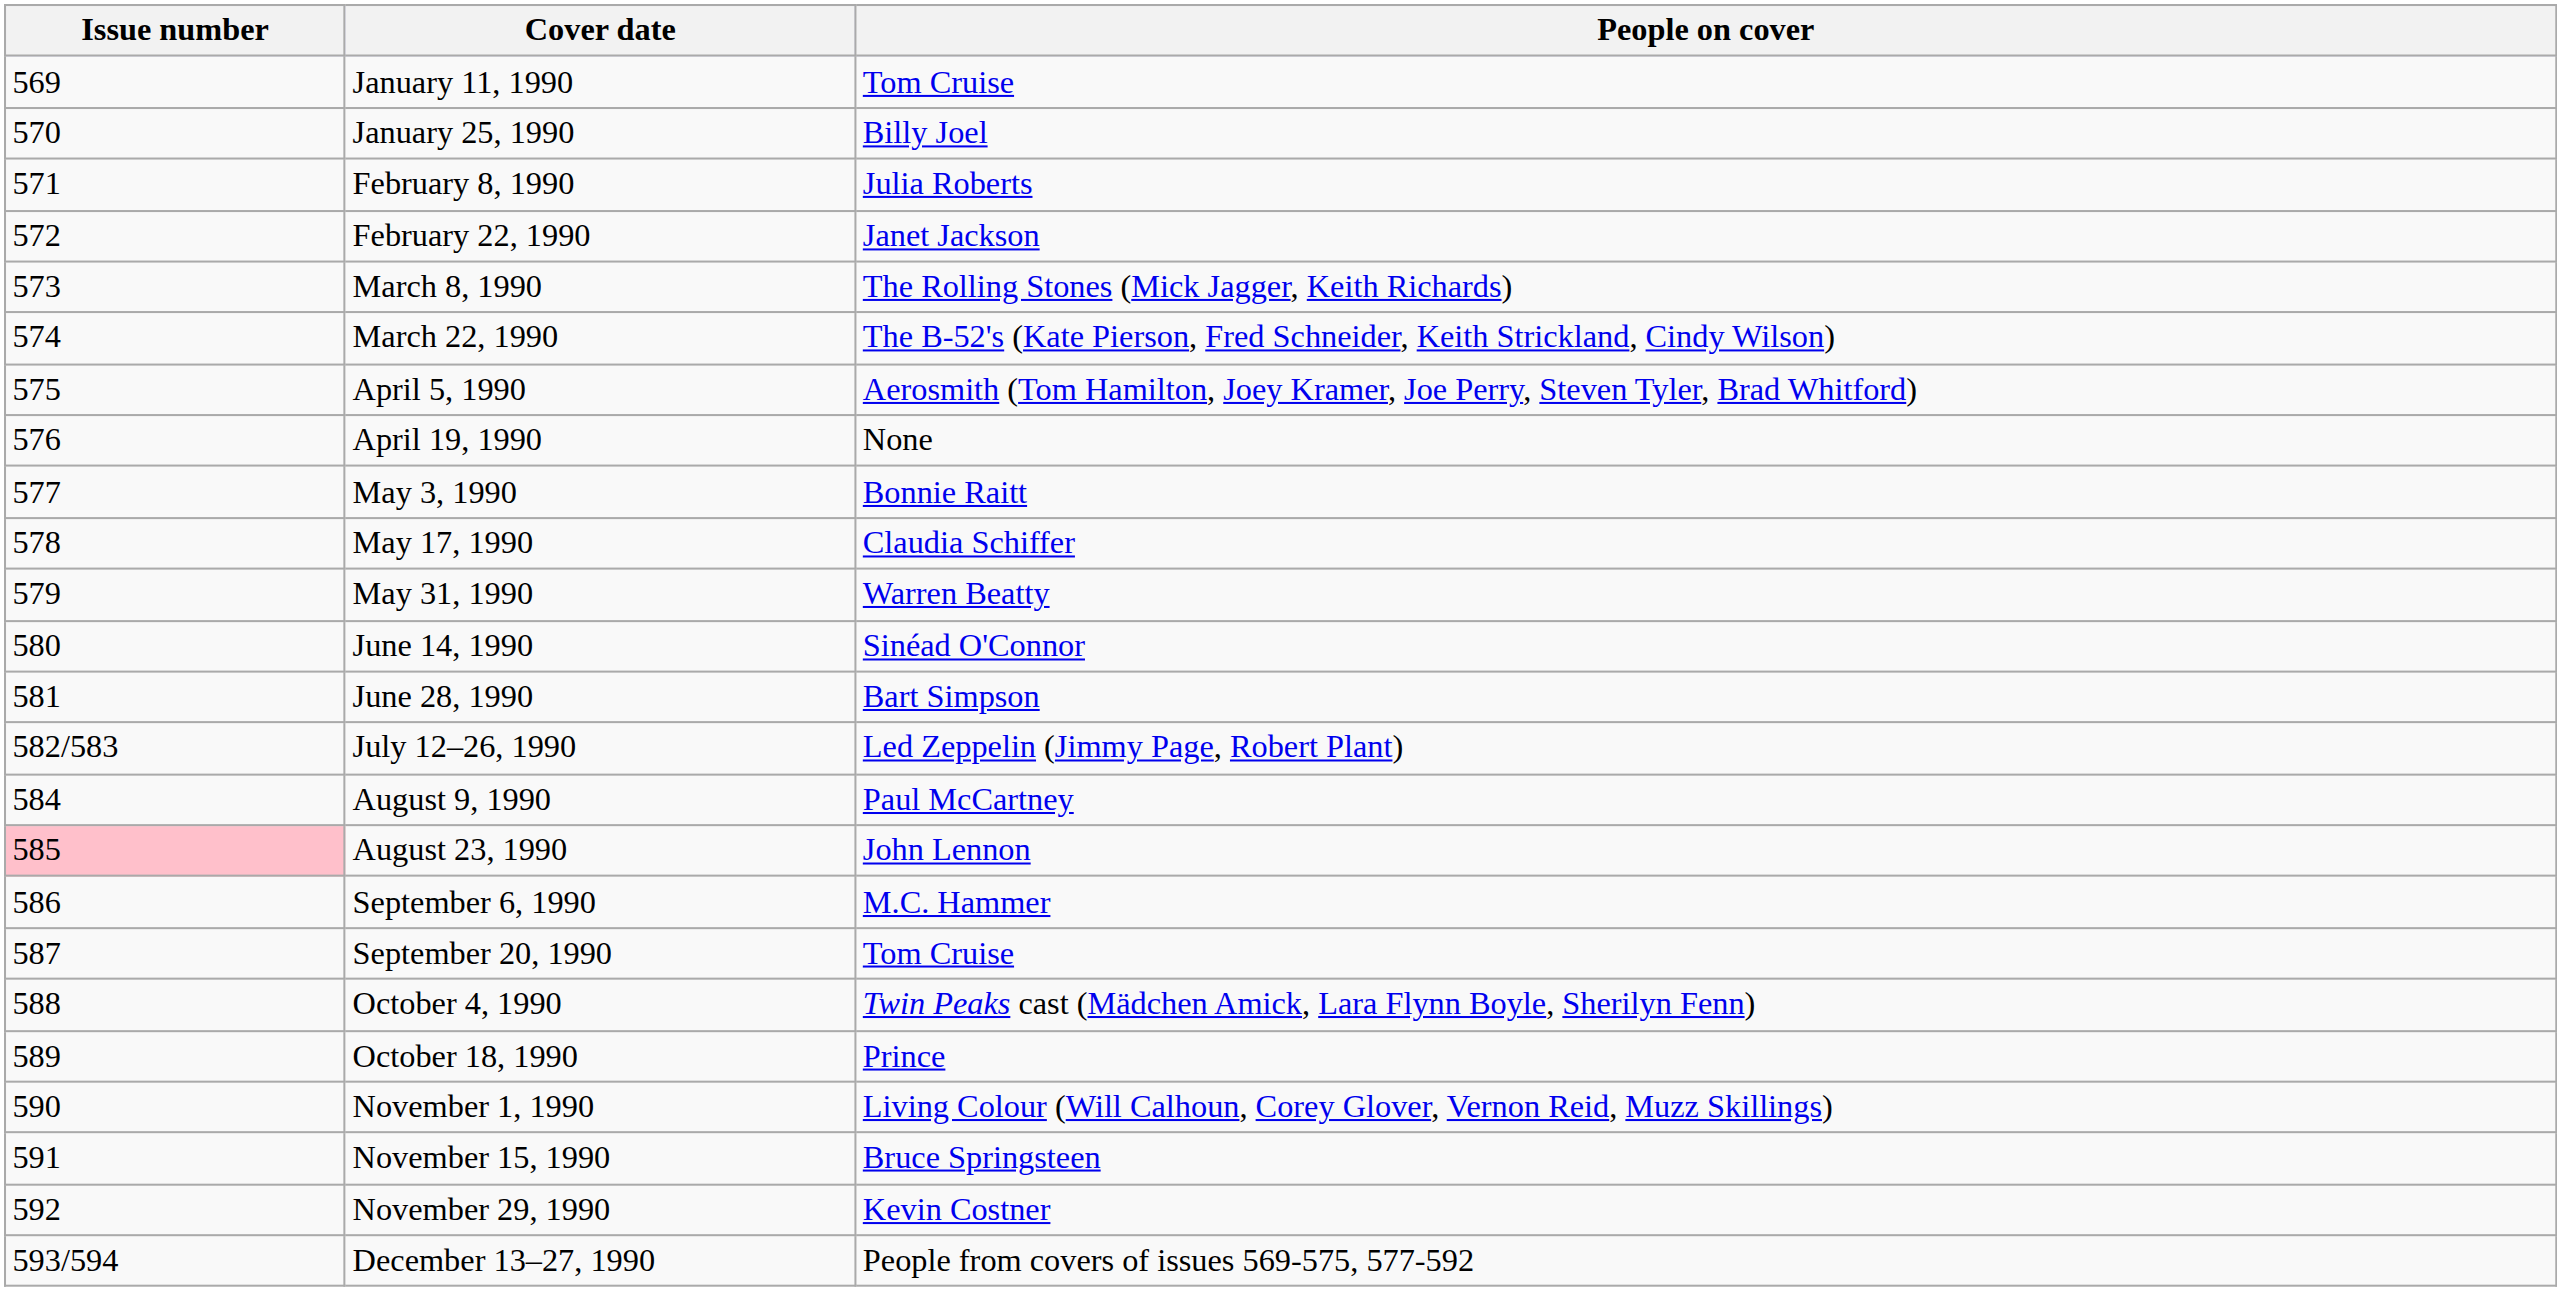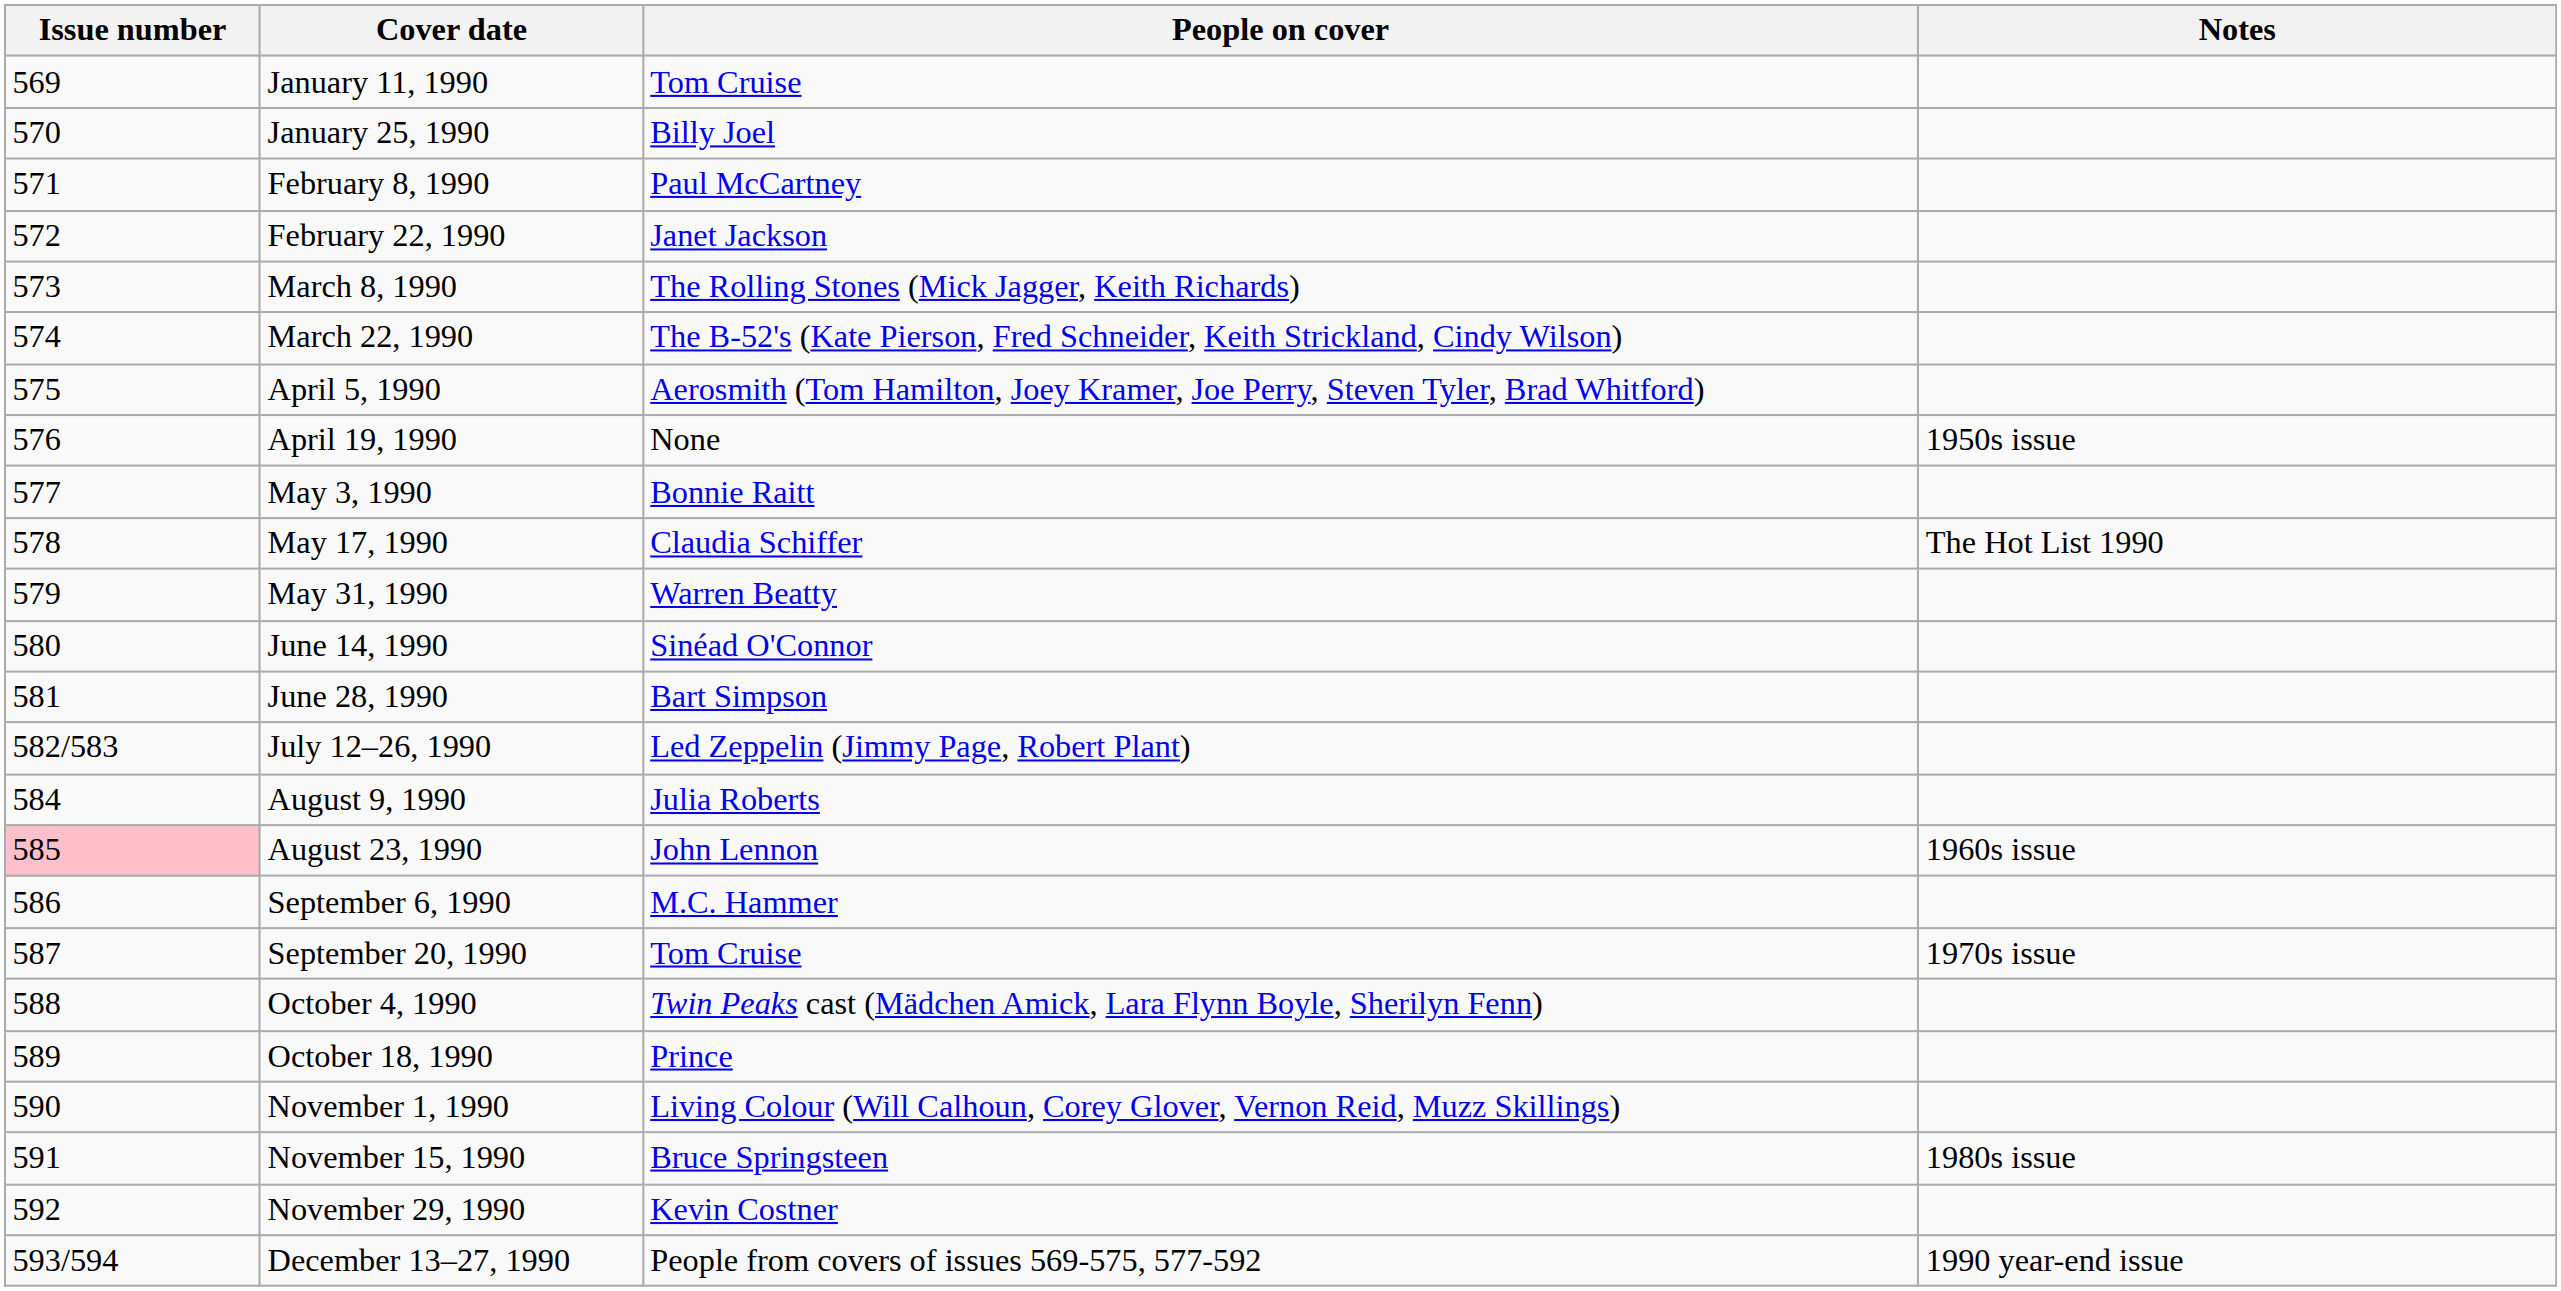+ column: Notes | 1950s issue | The Hot List 1990 | 1960s issue | 1970s issue | 1980s issue | 1990 year-end issue
February 8, 1990 | People on cover: Julia Roberts -> Paul McCartney
August 9, 1990 | People on cover: Paul McCartney -> Julia Roberts
